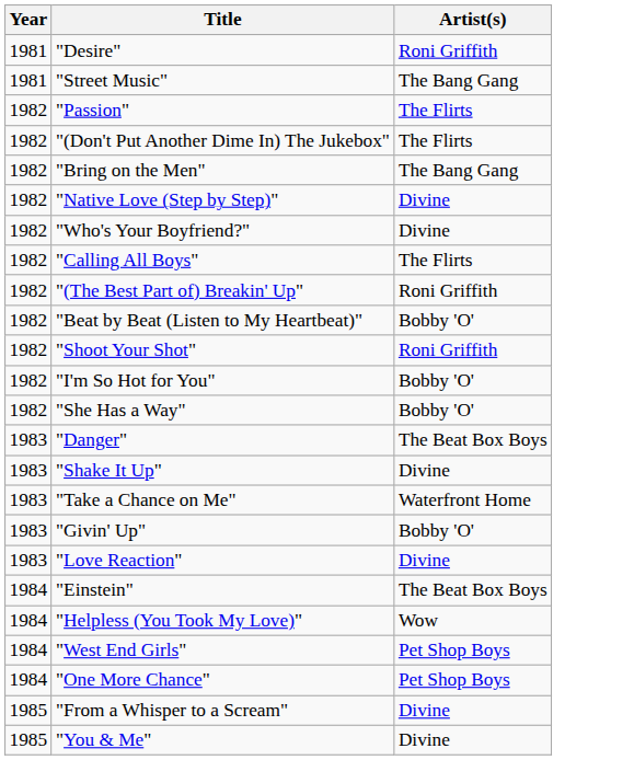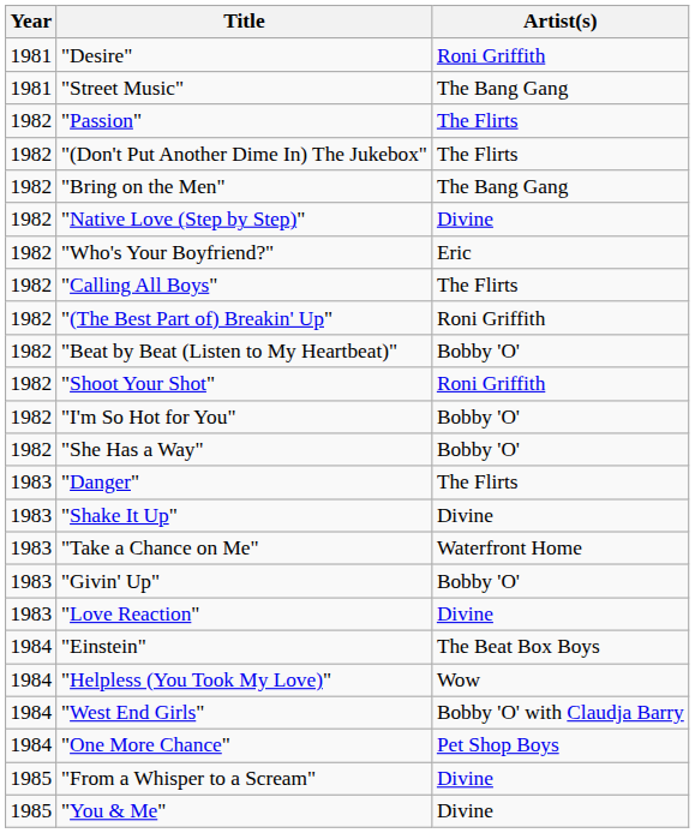"Who's Your Boyfriend?" | Artist(s): Divine -> Eric
"Danger" | Artist(s): The Beat Box Boys -> The Flirts
"West End Girls" | Artist(s): Pet Shop Boys -> Bobby 'O' with Claudja Barry
